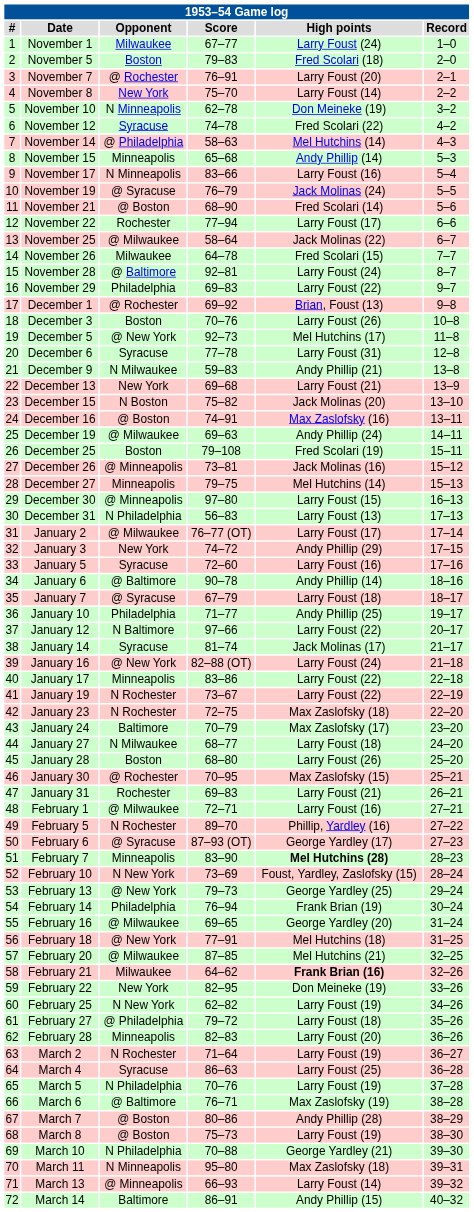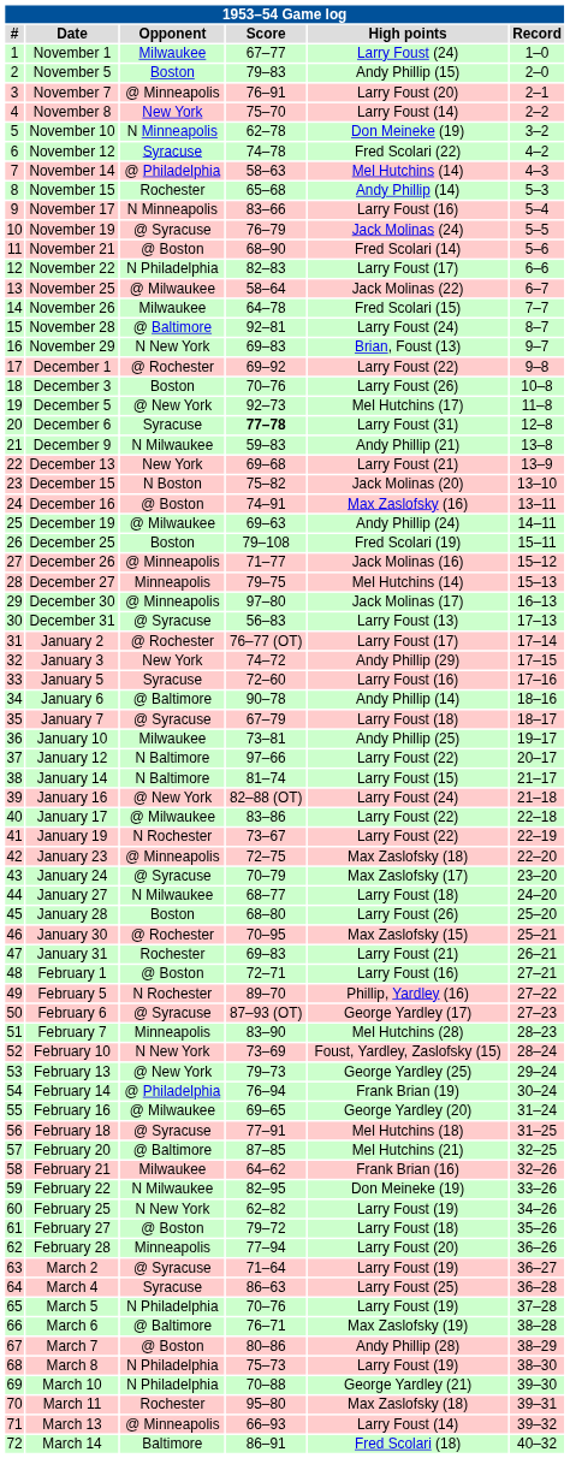November 5 | High points: Fred Scolari (18) -> Andy Phillip (15)
November 7 | Opponent: @ Rochester -> @ Minneapolis
November 15 | Opponent: Minneapolis -> Rochester
November 22 | Opponent: Rochester -> N Philadelphia
November 22 | Score: 77–94 -> 82–83
November 29 | Opponent: Philadelphia -> N New York
November 29 | High points: Larry Foust (22) -> Brian, Foust (13)
December 1 | High points: Brian, Foust (13) -> Larry Foust (22)
December 6 | Score: normal -> bold
December 26 | Score: 73–81 -> 71–77
December 30 | High points: Larry Foust (15) -> Jack Molinas (17)
December 31 | Opponent: N Philadelphia -> @ Syracuse
January 2 | Opponent: @ Milwaukee -> @ Rochester
January 10 | Opponent: Philadelphia -> Milwaukee
January 10 | Score: 71–77 -> 73–81
January 14 | Opponent: Syracuse -> N Baltimore
January 14 | High points: Jack Molinas (17) -> Larry Foust (15)
January 17 | Opponent: Minneapolis -> @ Milwaukee
January 23 | Opponent: N Rochester -> @ Minneapolis
January 24 | Opponent: Baltimore -> @ Syracuse
February 1 | Opponent: @ Milwaukee -> @ Boston
February 7 | High points: bold -> normal
February 14 | Opponent: Philadelphia -> @ Philadelphia
February 18 | Opponent: @ New York -> @ Syracuse
February 20 | Opponent: @ Milwaukee -> @ Baltimore
February 21 | High points: bold -> normal
February 22 | Opponent: New York -> N Milwaukee
February 27 | Opponent: @ Philadelphia -> @ Boston
February 28 | Score: 82–83 -> 77–94
March 2 | Opponent: N Rochester -> @ Syracuse
March 8 | Opponent: @ Boston -> N Philadelphia
March 11 | Opponent: N Minneapolis -> Rochester
March 14 | High points: Andy Phillip (15) -> Fred Scolari (18)
